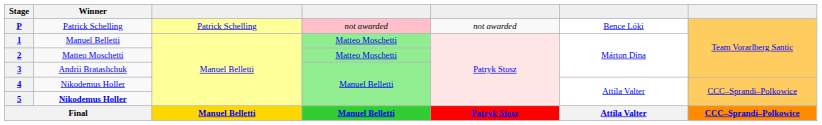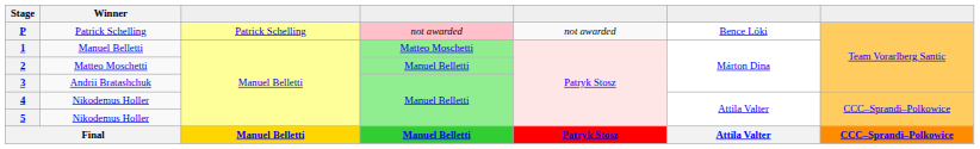2 | column 4: Matteo Moschetti -> Manuel Belletti
5 | Winner: bold -> normal
